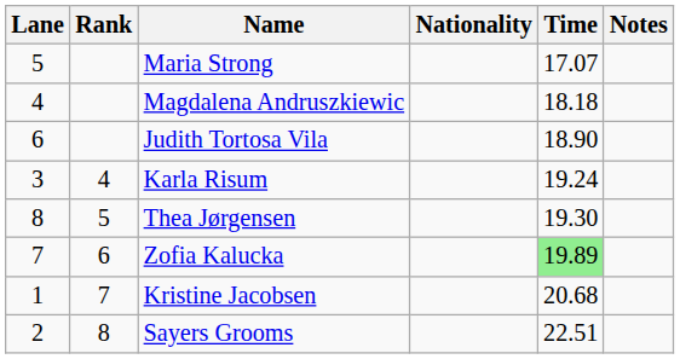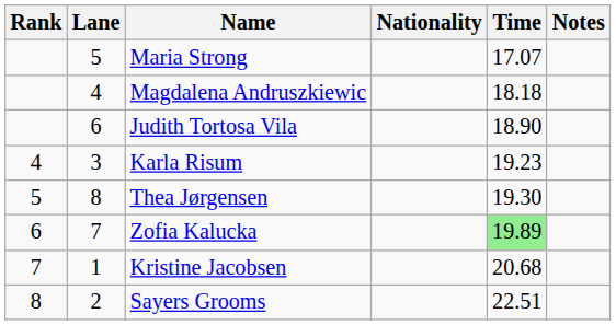columns swapped: Rank <-> Lane
Karla Risum | Time: 19.24 -> 19.23
